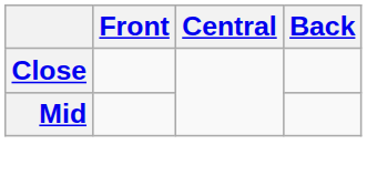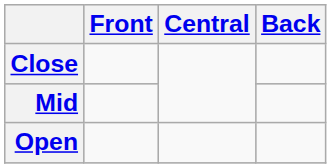+ row: Open
